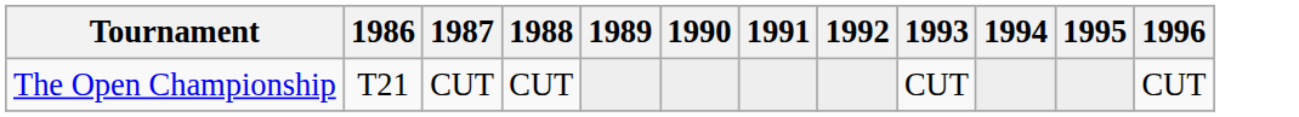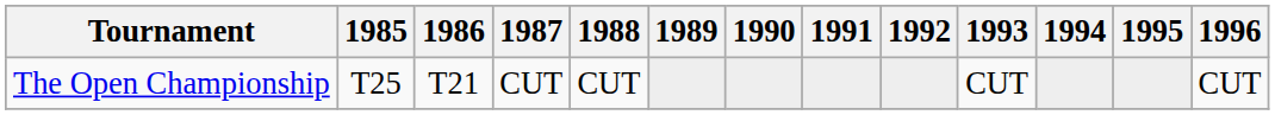+ column: 1985 | T25
